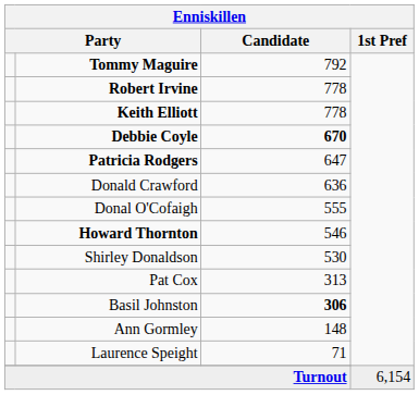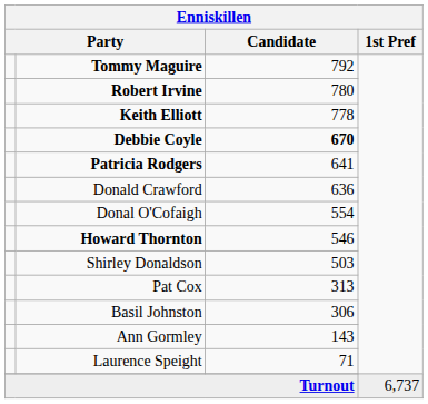Robert Irvine | Candidate: 778 -> 780
Patricia Rodgers | Candidate: 647 -> 641
Donal O'Cofaigh | Candidate: 555 -> 554
Shirley Donaldson | Candidate: 530 -> 503
Basil Johnston | Candidate: bold -> normal
Ann Gormley | Candidate: 148 -> 143
Turnout | 1st Pref: 6,154 -> 6,737
